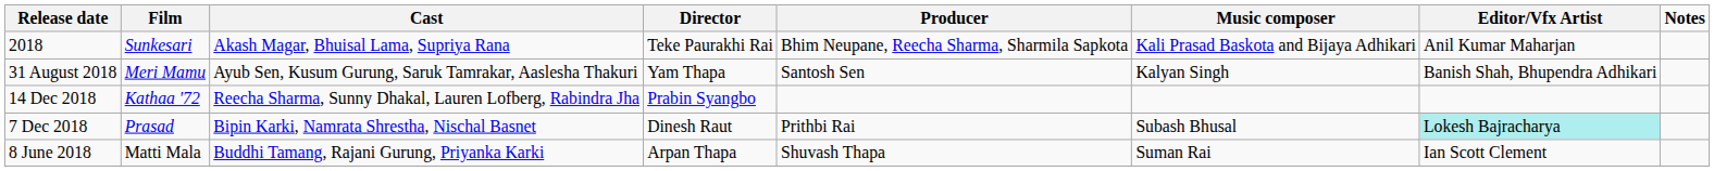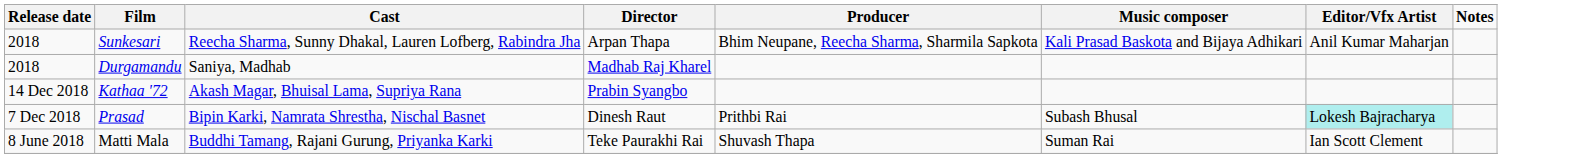Sunkesari | Cast: Akash Magar, Bhuisal Lama, Supriya Rana -> Reecha Sharma, Sunny Dhakal, Lauren Lofberg, Rabindra Jha
Sunkesari | Director: Teke Paurakhi Rai -> Arpan Thapa
+ row: 2018 | Durgamandu | Saniya, Madhab | Madhab Raj Kharel
- row: 31 August 2018 | Meri Mamu | Ayub Sen, Kusum Gurung, Saruk Tamrakar, Aaslesha Thakuri | Yam Thapa | Santosh Sen | Kalyan Singh | Banish Shah, Bhupendra Adhikari
Kathaa '72 | Cast: Reecha Sharma, Sunny Dhakal, Lauren Lofberg, Rabindra Jha -> Akash Magar, Bhuisal Lama, Supriya Rana
Matti Mala | Director: Arpan Thapa -> Teke Paurakhi Rai
